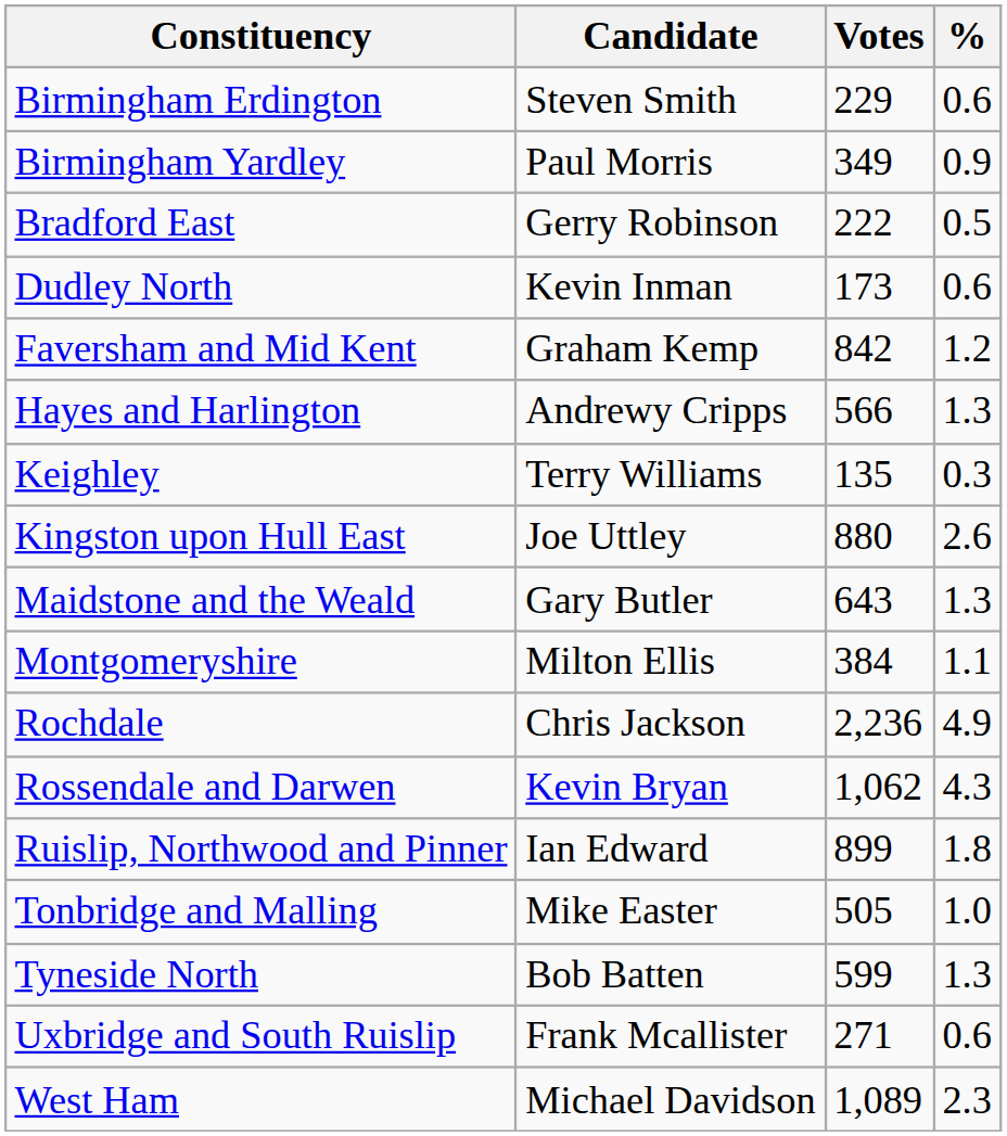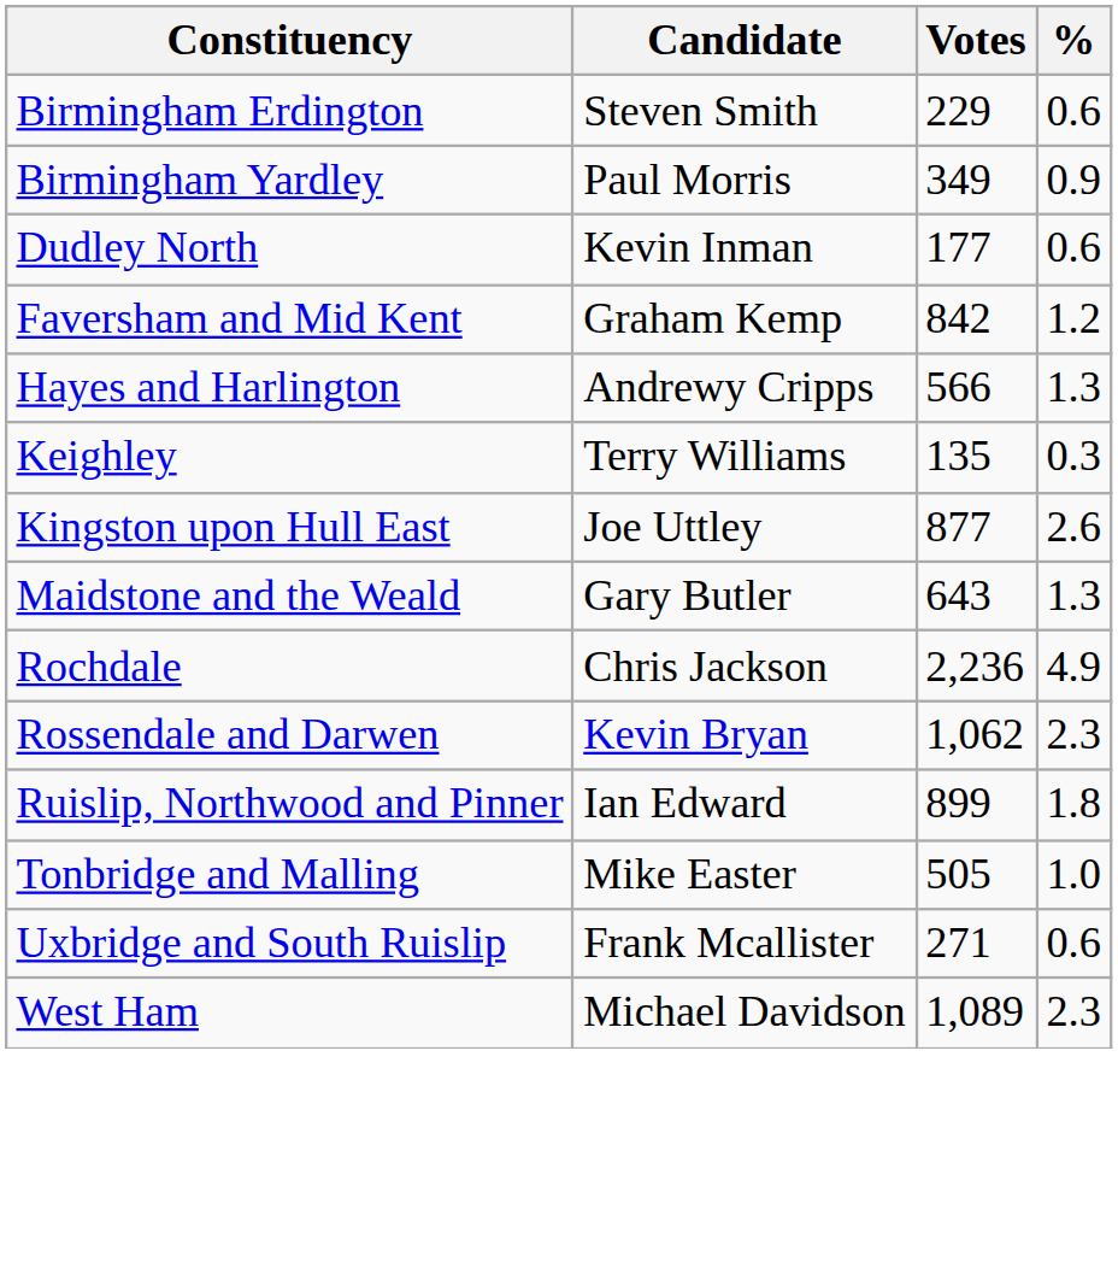- row: Bradford East | Gerry Robinson | 222 | 0.5
Dudley North | Votes: 173 -> 177
Kingston upon Hull East | Votes: 880 -> 877
- row: Montgomeryshire | Milton Ellis | 384 | 1.1
Rossendale and Darwen | %: 4.3 -> 2.3
- row: Tyneside North | Bob Batten | 599 | 1.3
